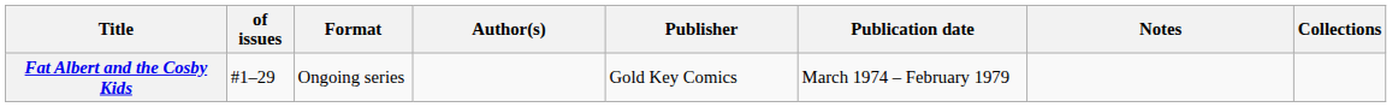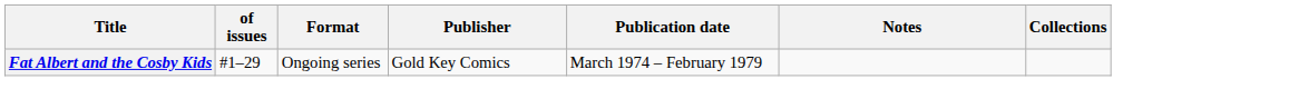- column: Author(s)
